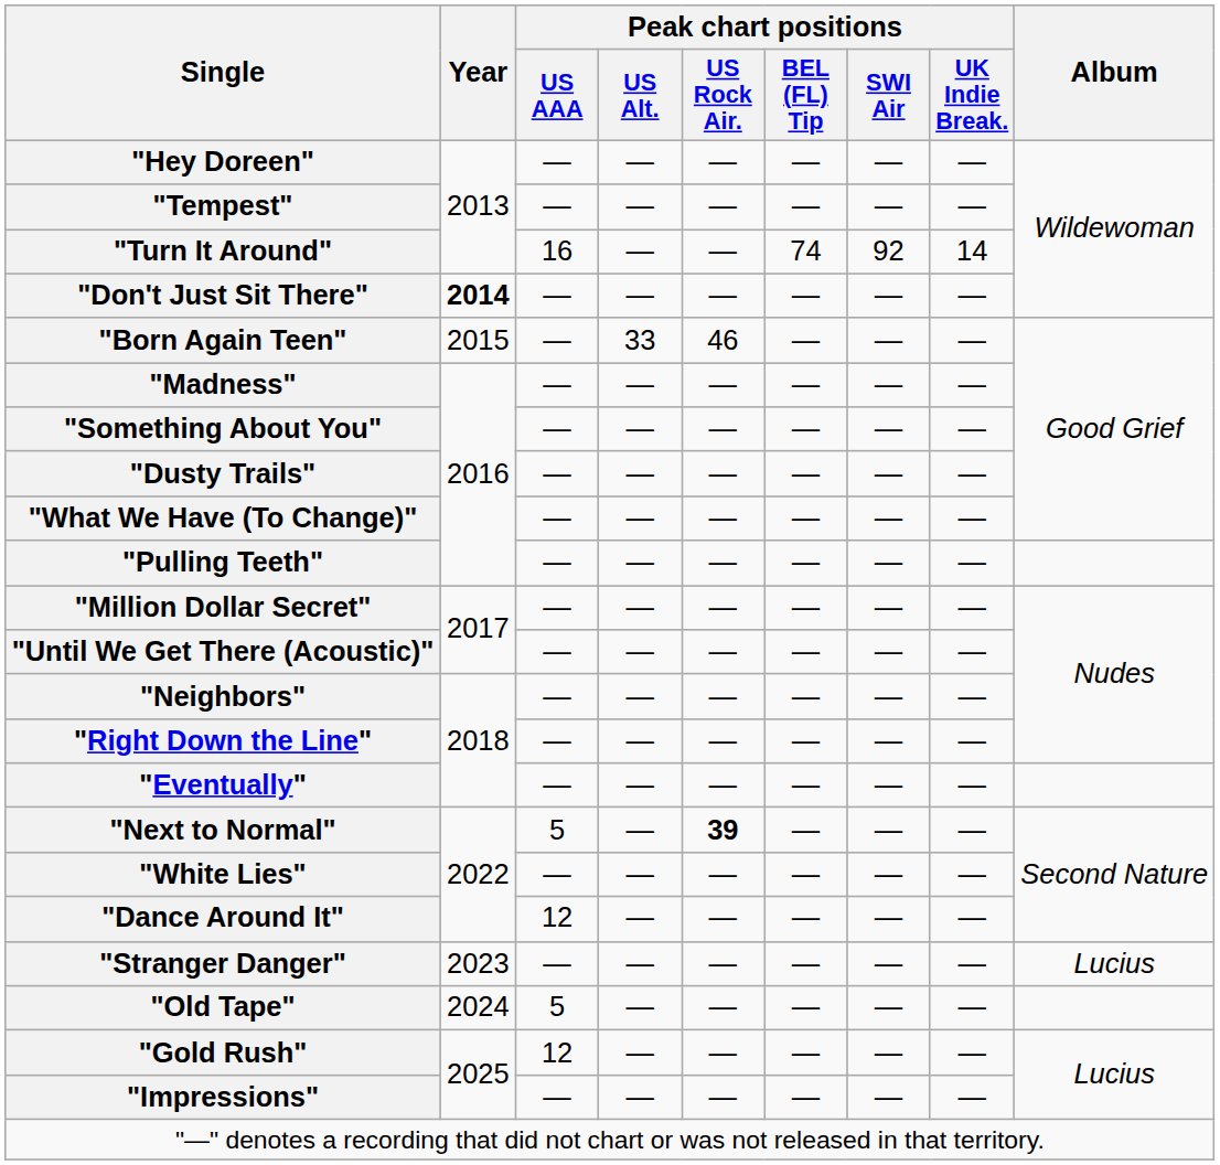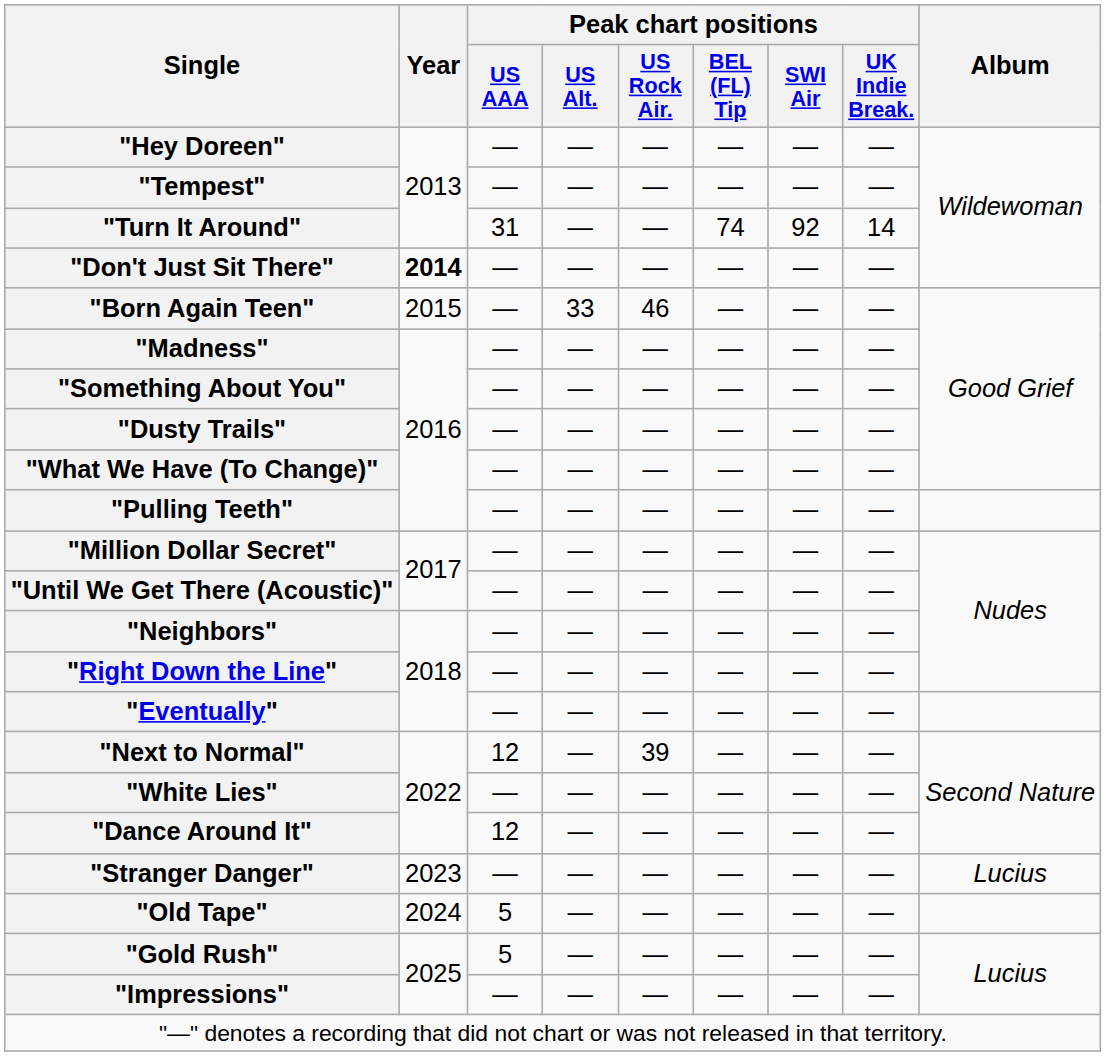"Turn It Around" | Peak chart positions / US AAA: 16 -> 31
"Next to Normal" | Peak chart positions / US AAA: 5 -> 12
"Next to Normal" | Peak chart positions / US Rock Air.: bold -> normal
"Gold Rush" | Peak chart positions / US AAA: 12 -> 5
